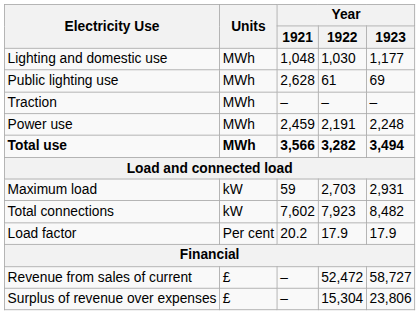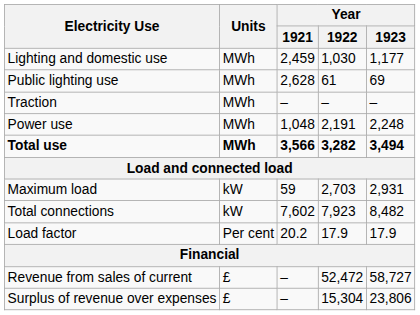Lighting and domestic use | Year / 1921: 1,048 -> 2,459
Power use | Year / 1921: 2,459 -> 1,048
